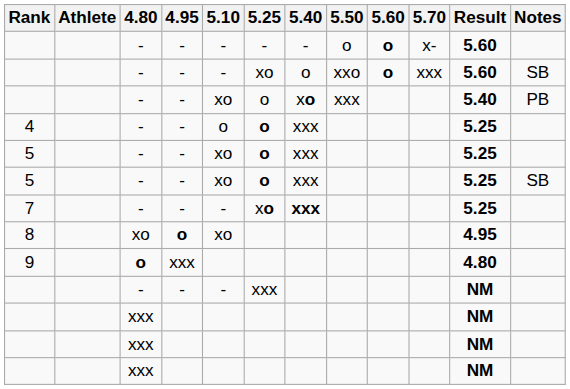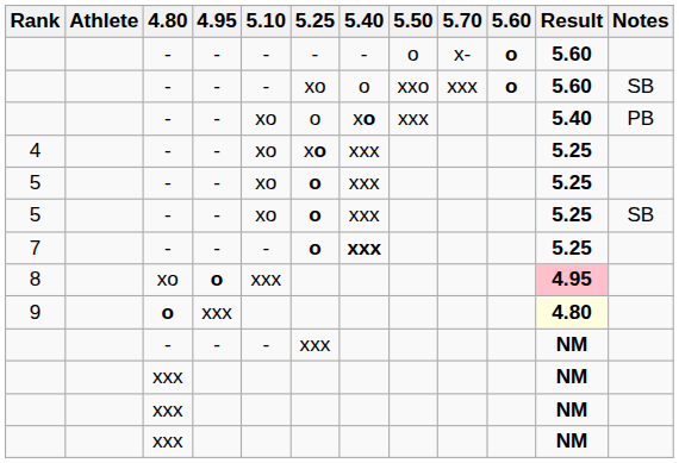columns swapped: 5.60 <-> 5.70
4 | 5.10: o -> xo
4 | 5.25: o -> xo
7 | 5.25: xo -> o
8 | 5.10: xo -> xxx
8 | Result: no background -> pink background
9 | Result: no background -> lightyellow background
